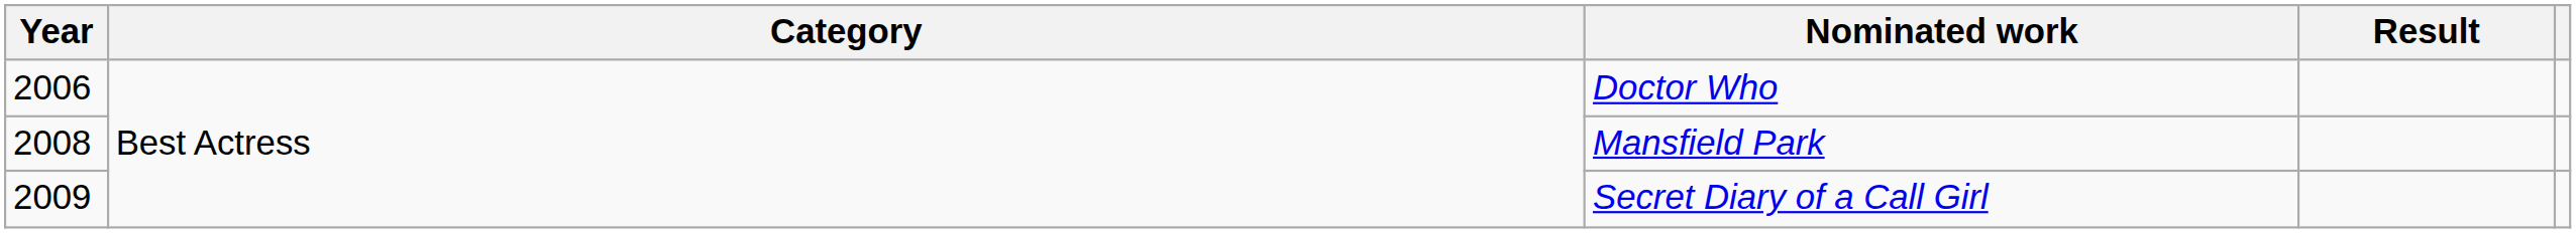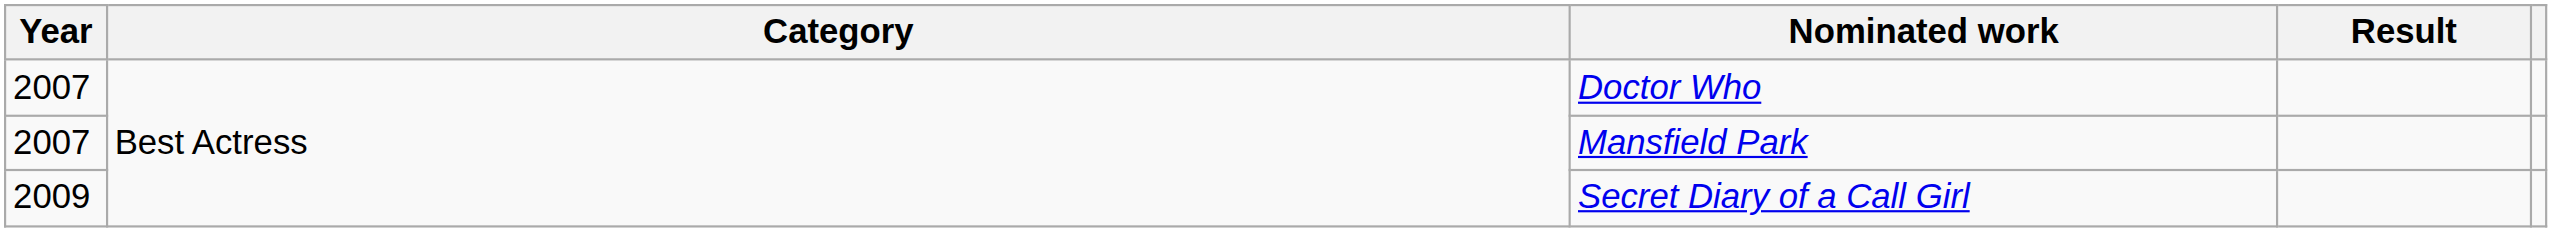Doctor Who | Year: 2006 -> 2007
Mansfield Park | Year: 2008 -> 2007
